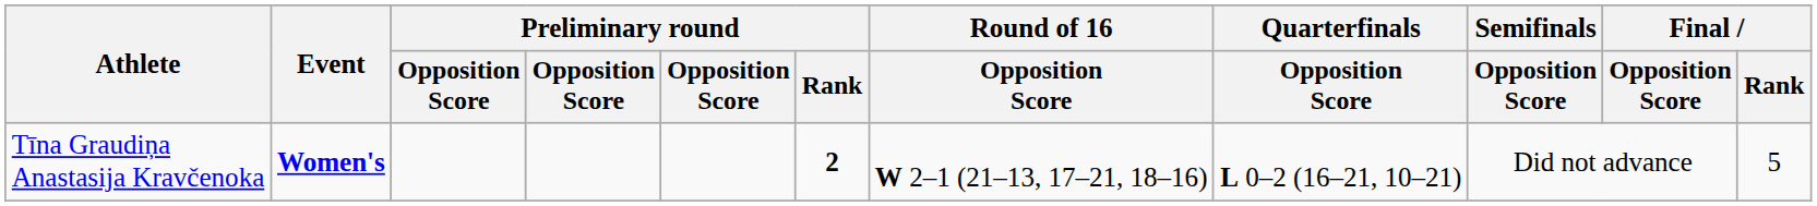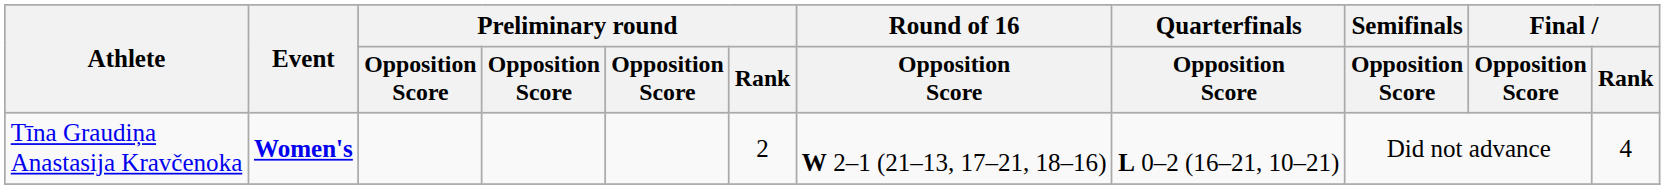Tīna Graudiņa Anastasija Kravčenoka | Preliminary round / Rank: bold -> normal
Tīna Graudiņa Anastasija Kravčenoka | Final / Rank: 5 -> 4
